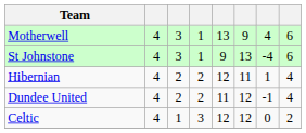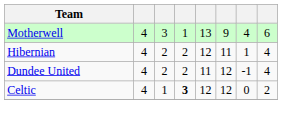- row: St Johnstone | 4 | 3 | 1 | 9 | 13 | -4 | 6
Celtic | column 4: normal -> bold
